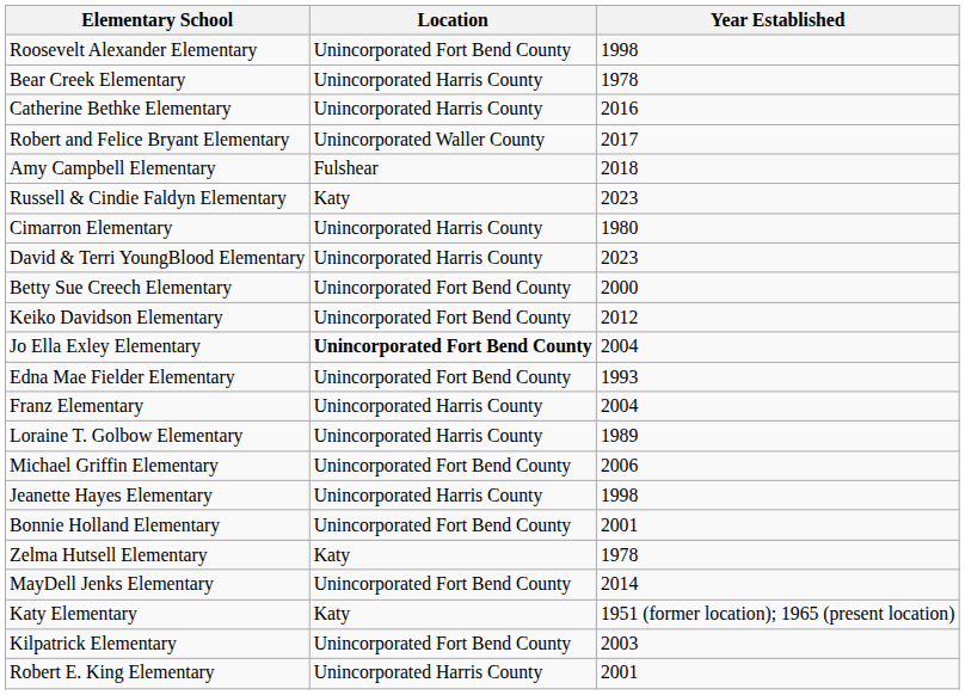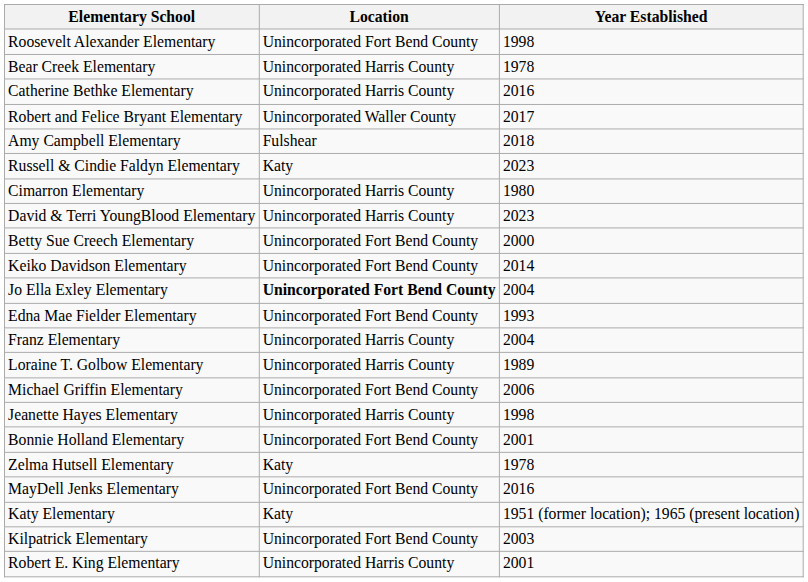Keiko Davidson Elementary | Year Established: 2012 -> 2014
MayDell Jenks Elementary | Year Established: 2014 -> 2016
